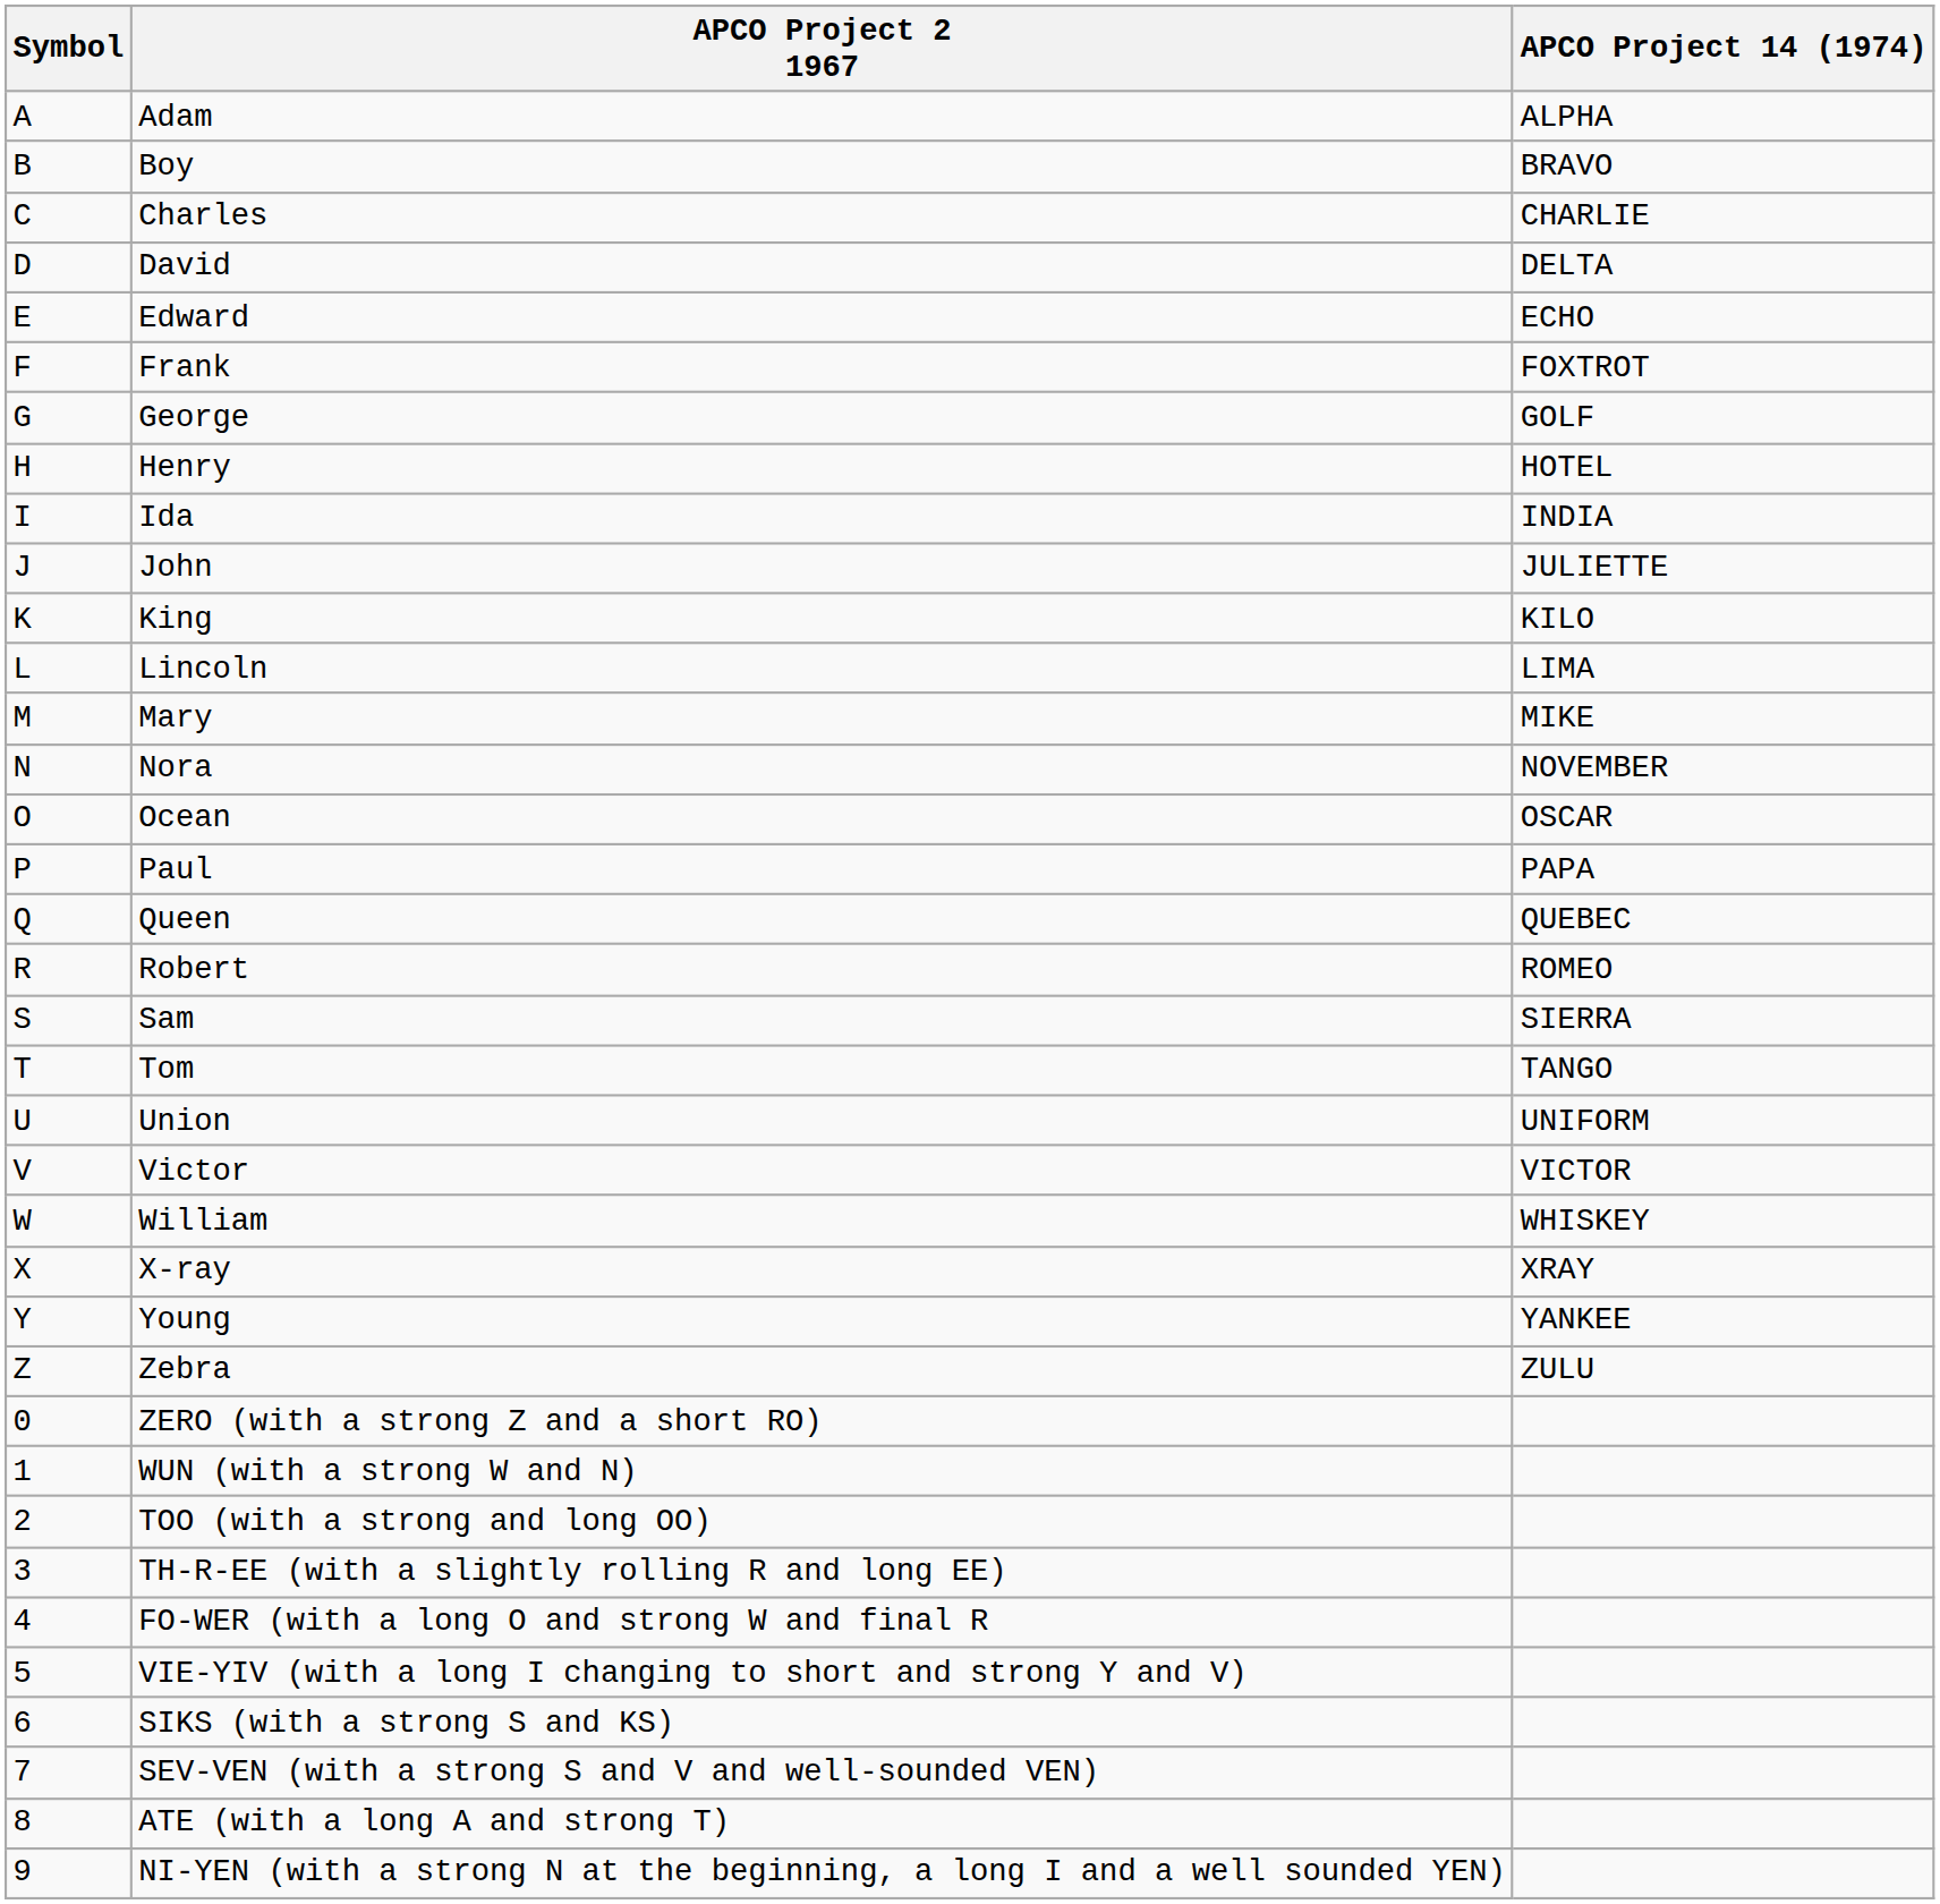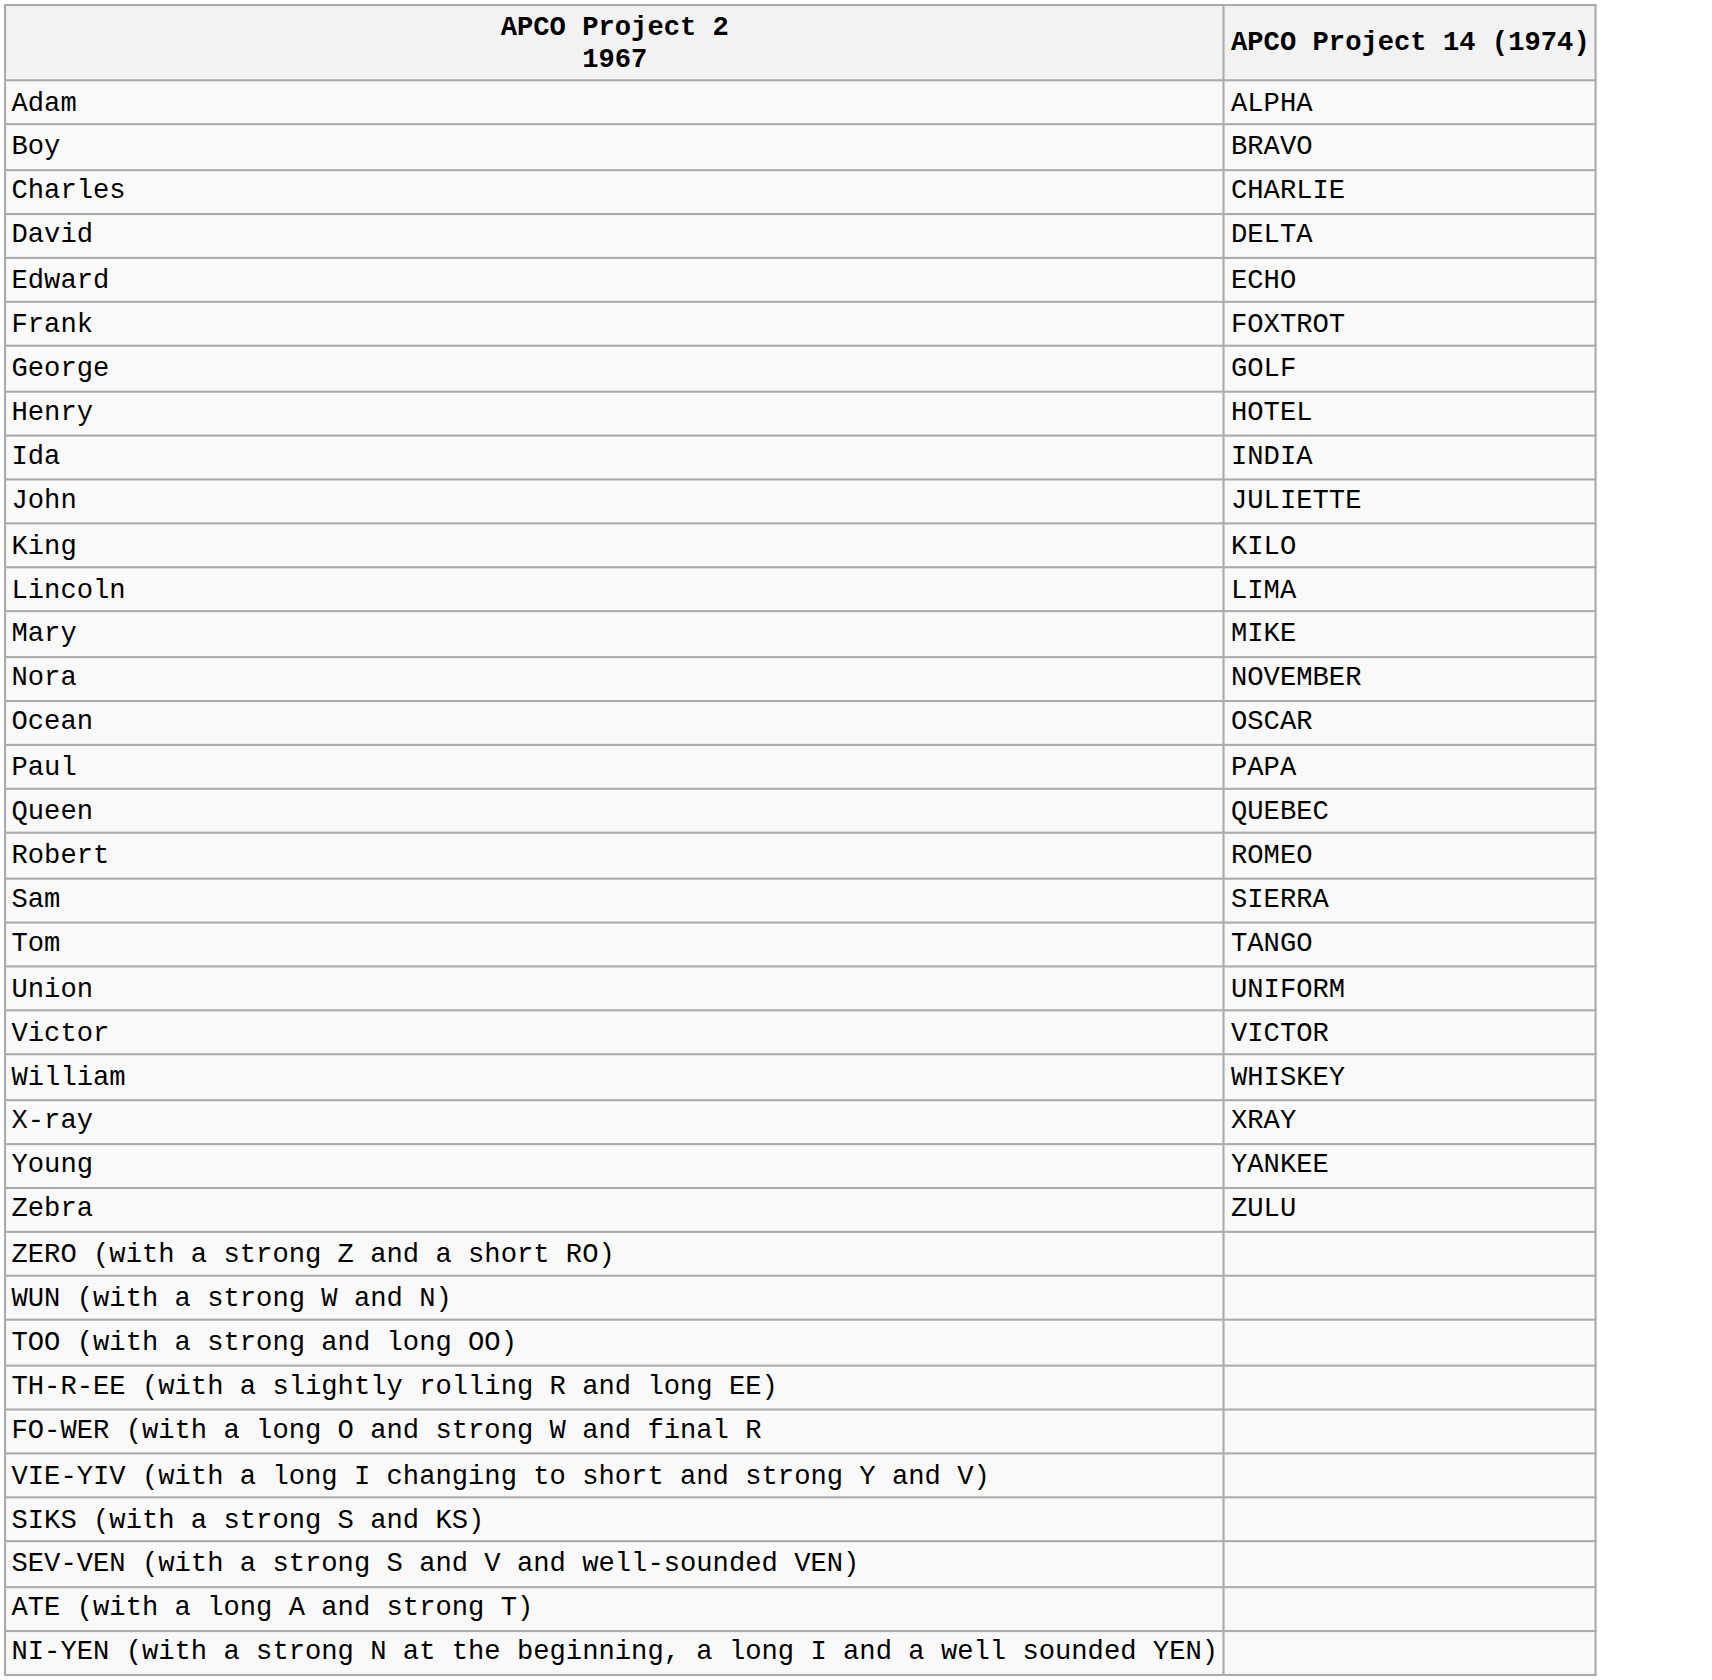- column: Symbol | A | B | C | D | E | F | G | H | I | J | K | L | M | N | O | P | Q | R | S | T | U | V | W | X | Y | Z | 0 | 1 | 2 | 3 | 4 | 5 | 6 | 7 | 8 | 9
